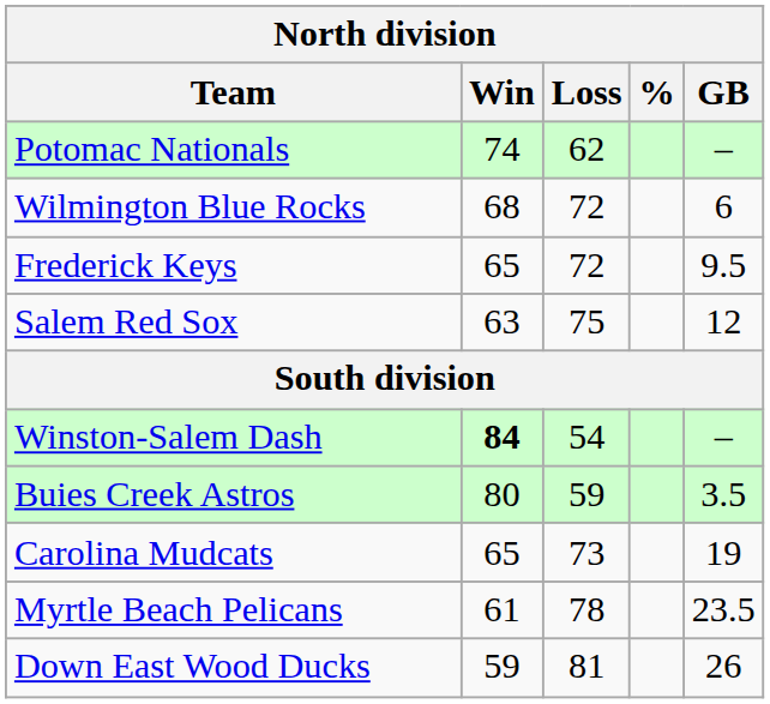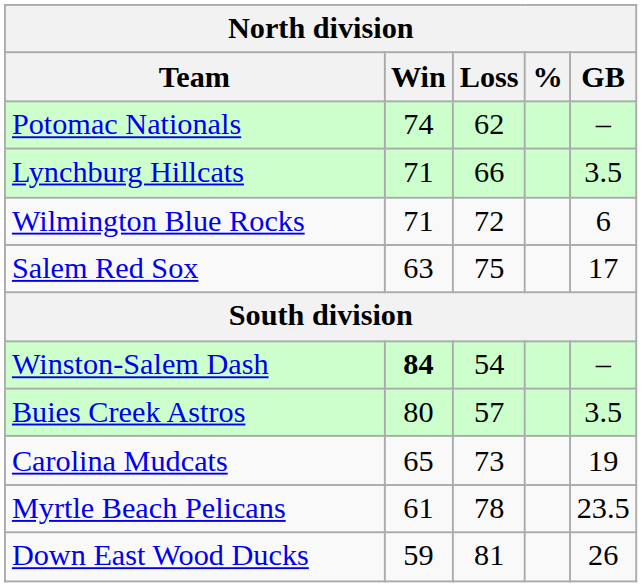+ row: Lynchburg Hillcats | 71 | 66 | 3.5
Wilmington Blue Rocks | Win: 68 -> 71
- row: Frederick Keys | 65 | 72 | 9.5
Salem Red Sox | GB: 12 -> 17
Buies Creek Astros | Loss: 59 -> 57
